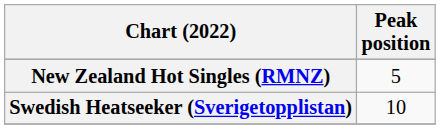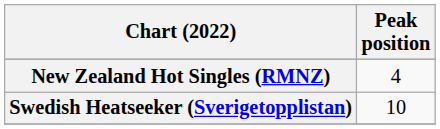New Zealand Hot Singles (RMNZ) | Peak position: 5 -> 4
